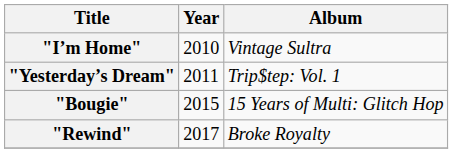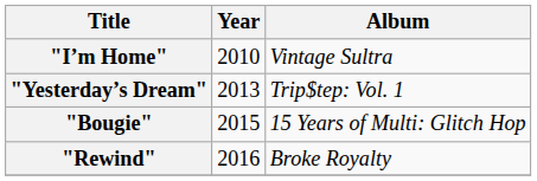"Yesterday’s Dream" | Year: 2011 -> 2013
"Rewind" | Year: 2017 -> 2016
